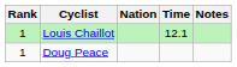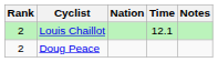Louis Chaillot | Rank: 1 -> 2
Doug Peace | Rank: 1 -> 2
